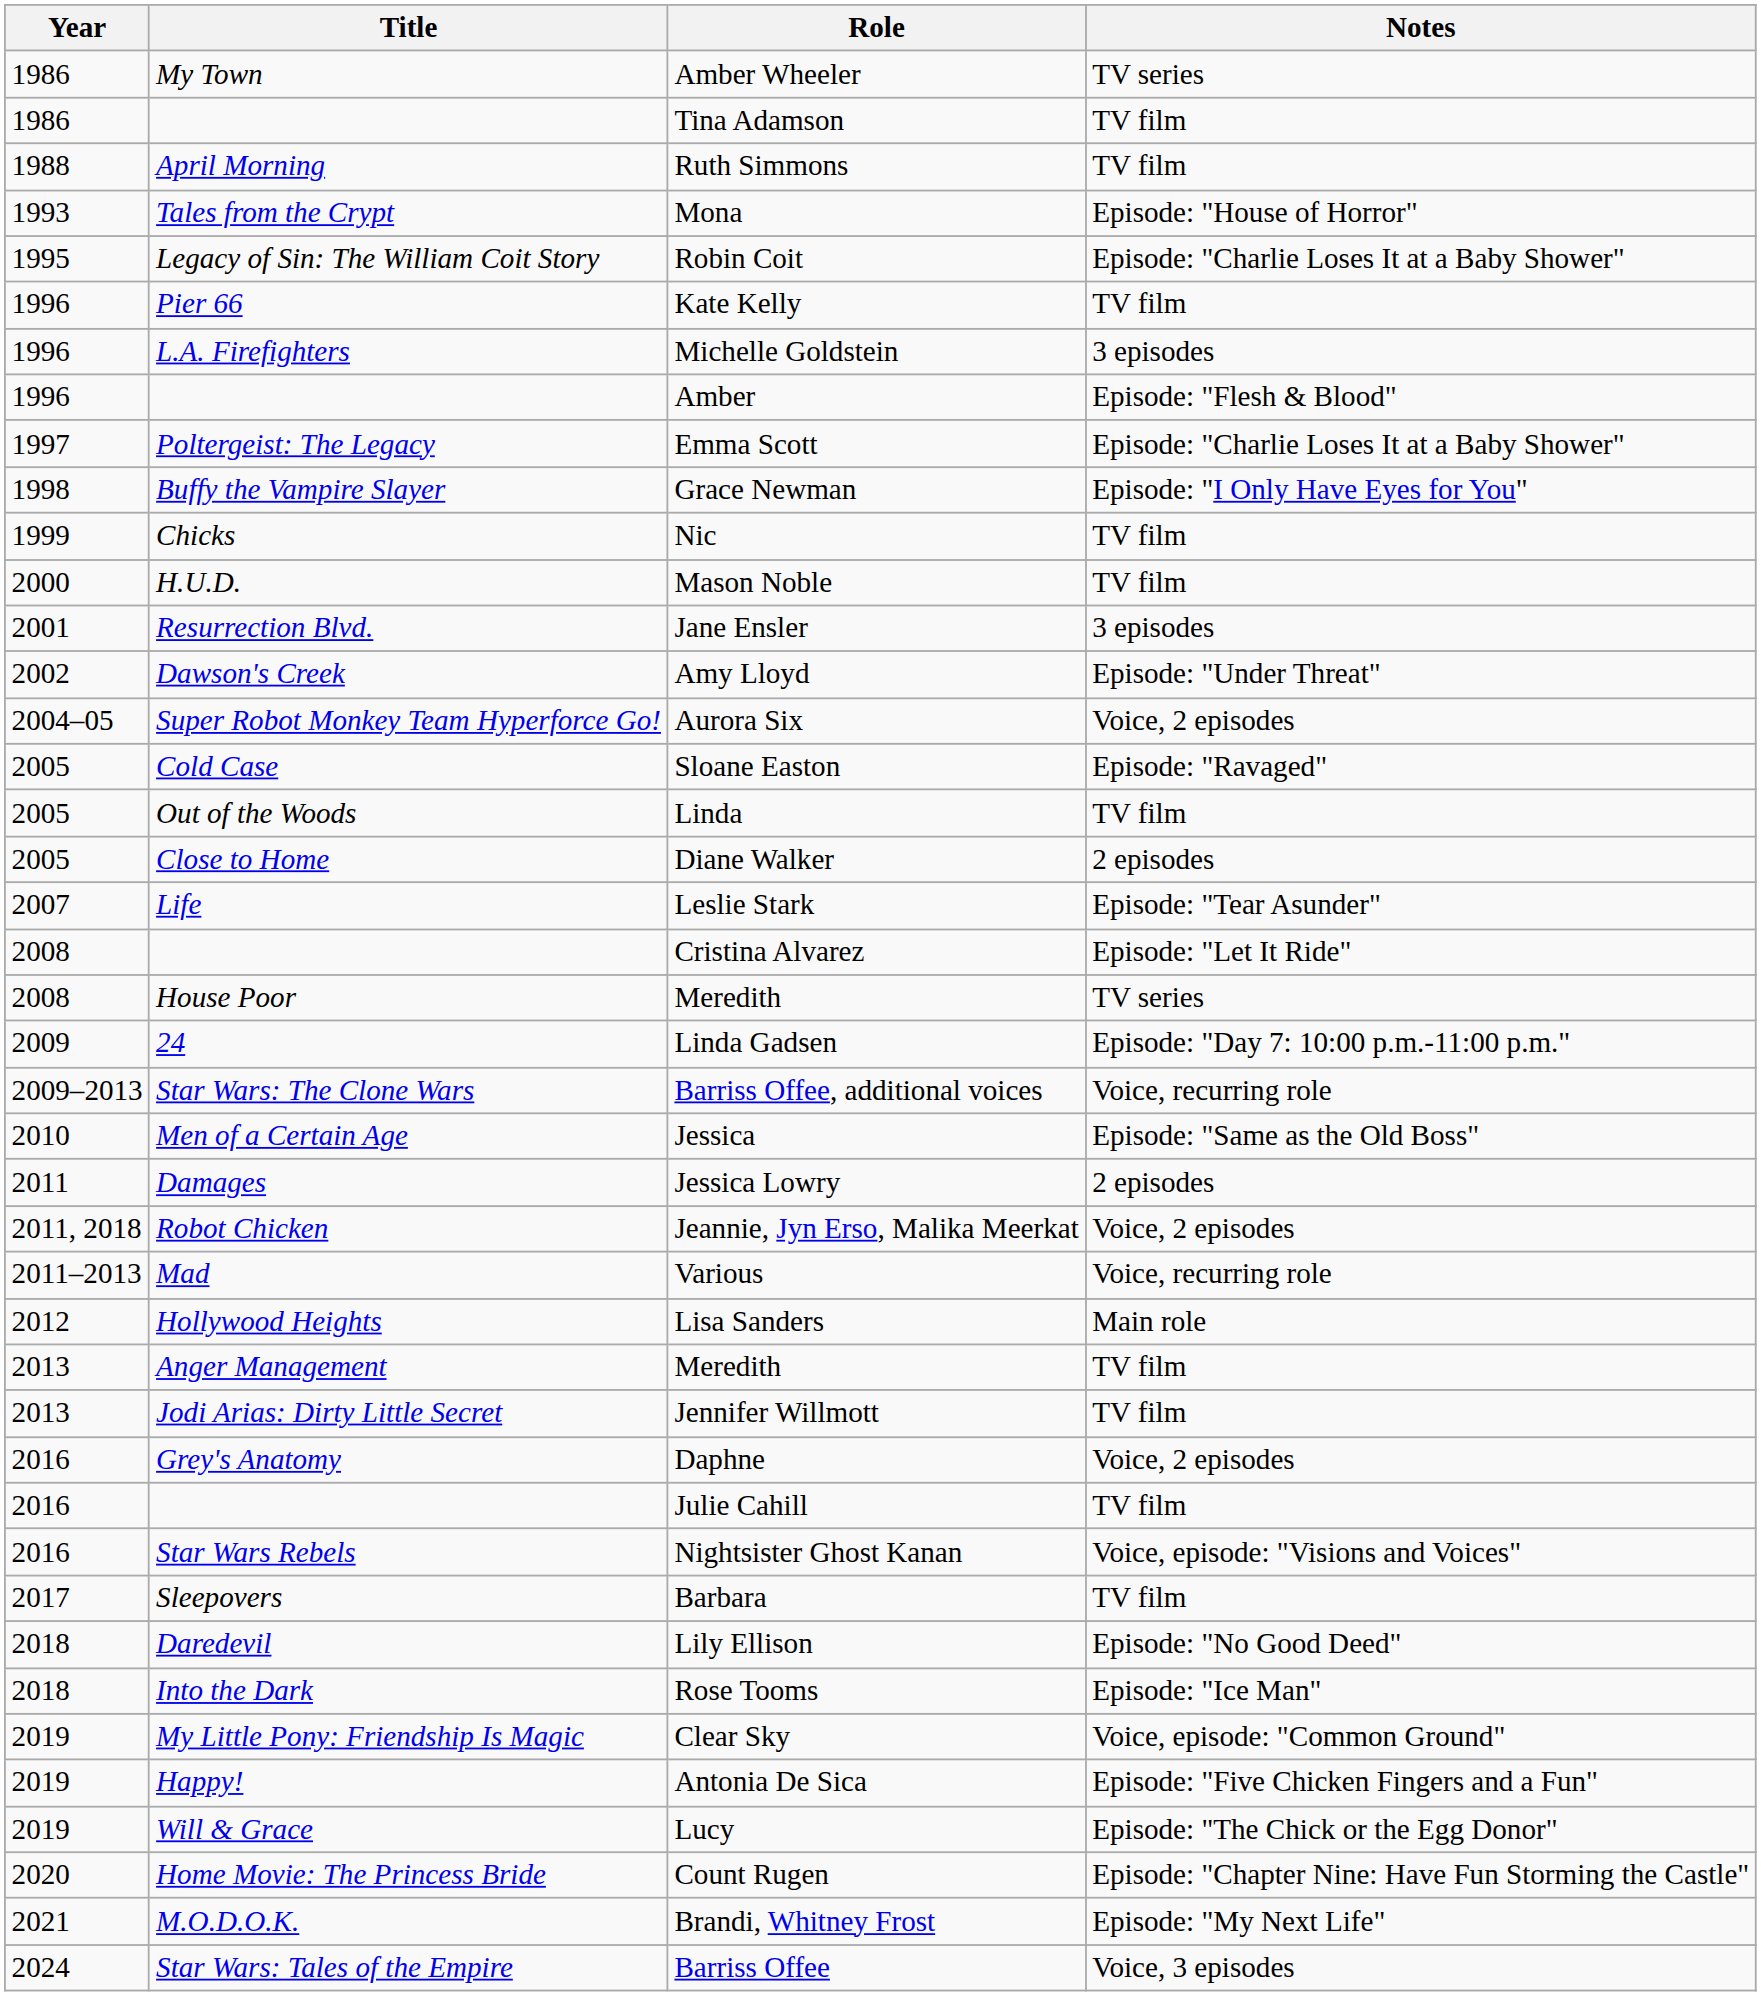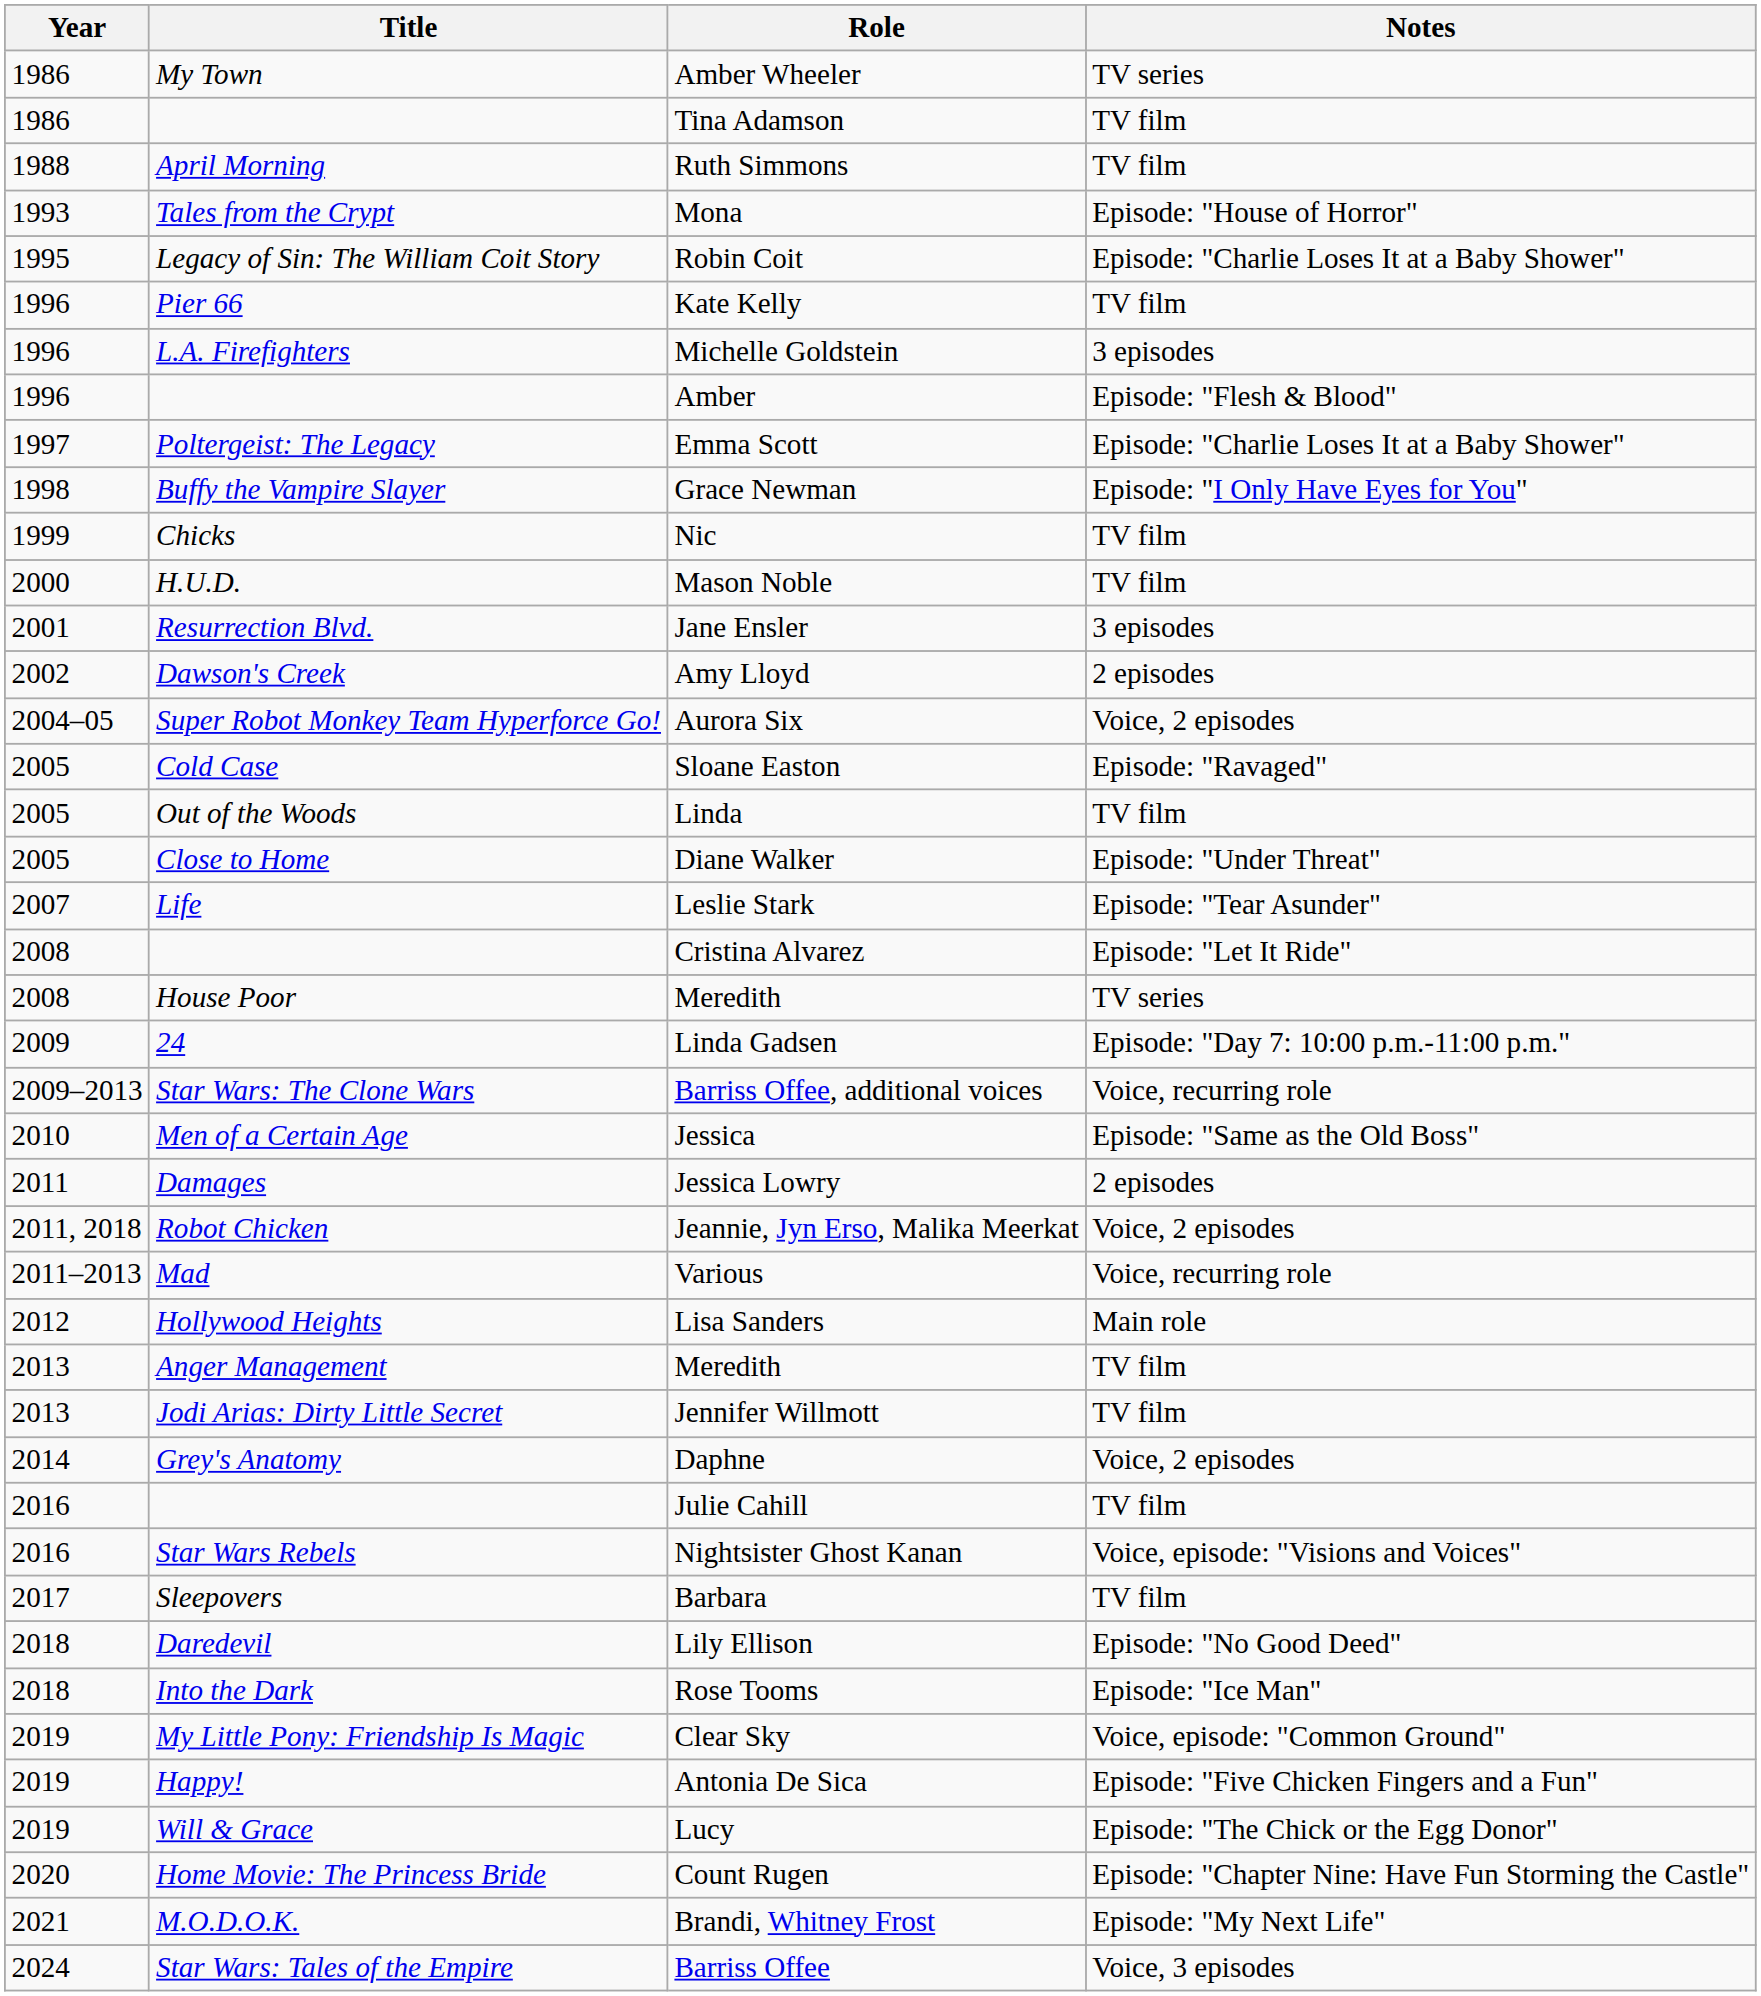Amy Lloyd | Notes: Episode: "Under Threat" -> 2 episodes
Diane Walker | Notes: 2 episodes -> Episode: "Under Threat"
Daphne | Year: 2016 -> 2014
